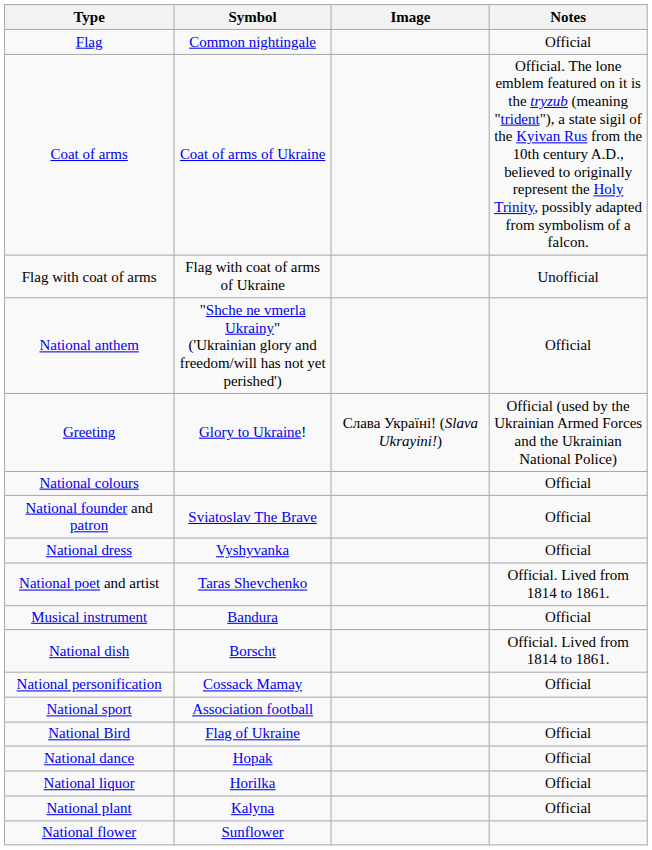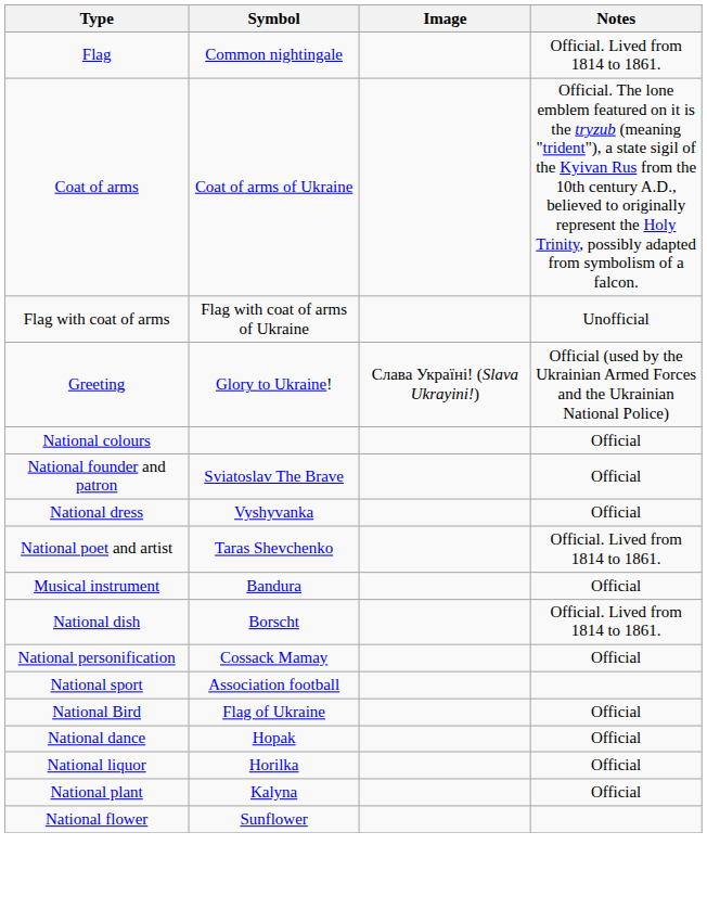Flag | Notes: Official -> Official. Lived from 1814 to 1861.
- row: National anthem | "Shche ne vmerla Ukrainy" ('Ukrainian glory and freedom/will has not yet perished') | Official
